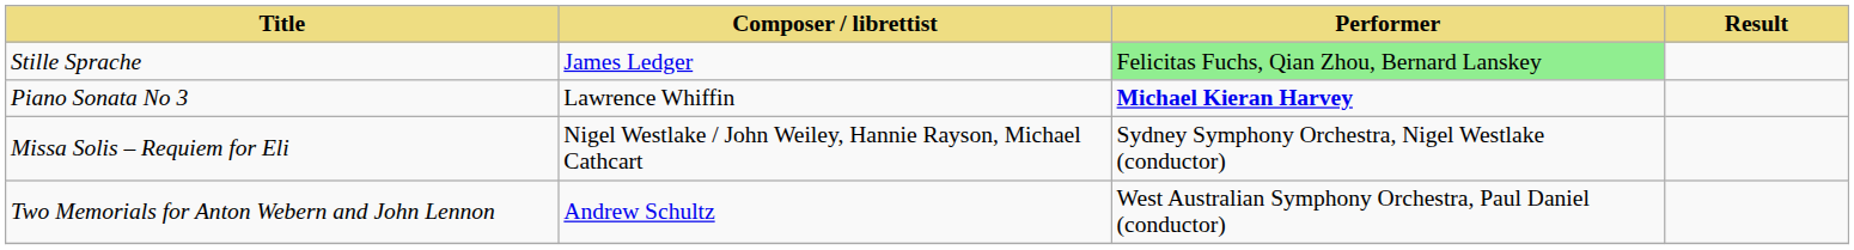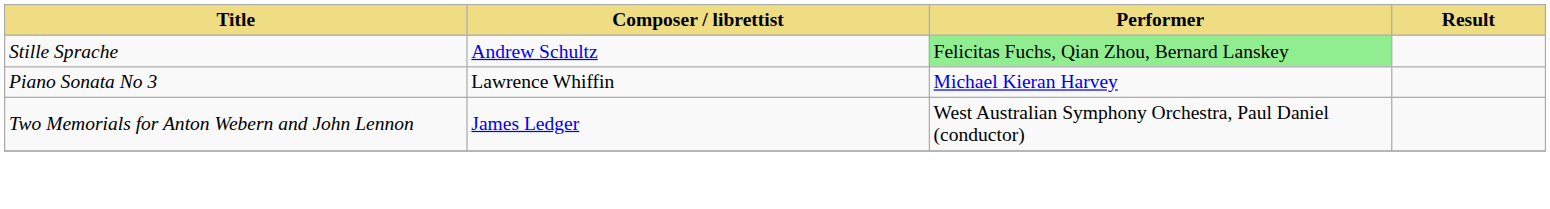Stille Sprache | Composer / librettist: James Ledger -> Andrew Schultz
Piano Sonata No 3 | Performer: bold -> normal
- row: Missa Solis – Requiem for Eli | Nigel Westlake / John Weiley, Hannie Rayson, Michael Cathcart | Sydney Symphony Orchestra, Nigel Westlake (conductor)
Two Memorials for Anton Webern and John Lennon | Composer / librettist: Andrew Schultz -> James Ledger
